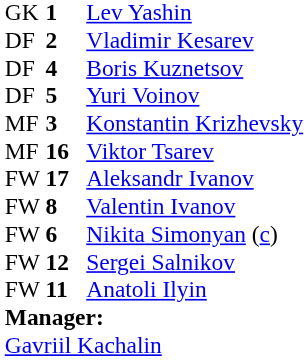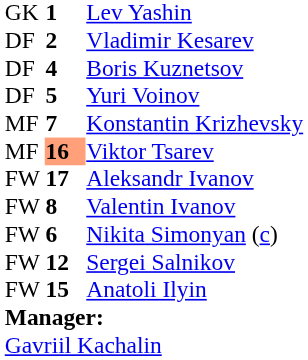Konstantin Krizhevsky | column 2: 3 -> 7
Viktor Tsarev | column 2: no background -> lightsalmon background
Anatoli Ilyin | column 2: 11 -> 15
